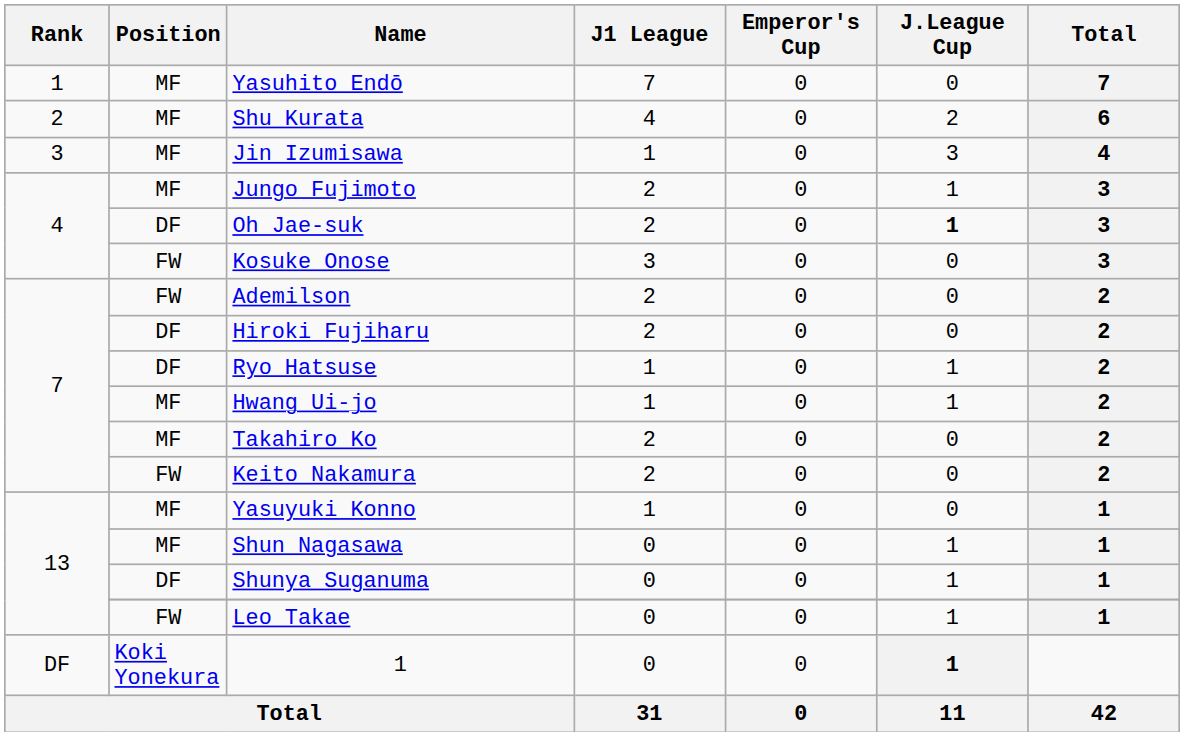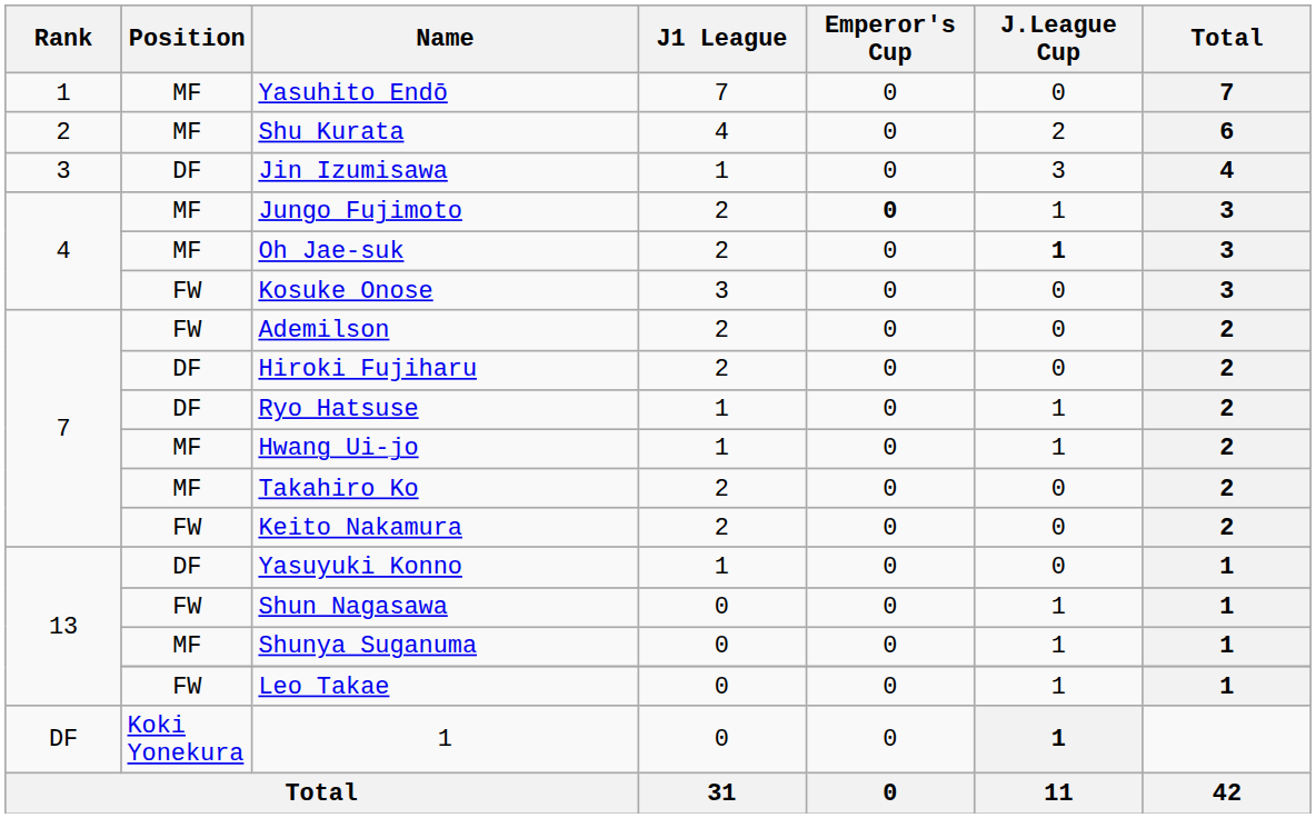Jin Izumisawa | Position: MF -> DF
Jungo Fujimoto | Emperor's Cup: normal -> bold
Oh Jae-suk | Position: DF -> MF
Yasuyuki Konno | Position: MF -> DF
Shun Nagasawa | Position: MF -> FW
Shunya Suganuma | Position: DF -> MF
